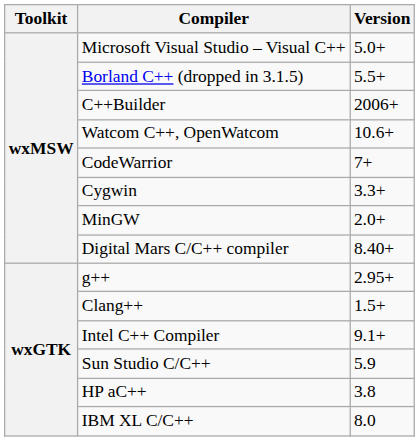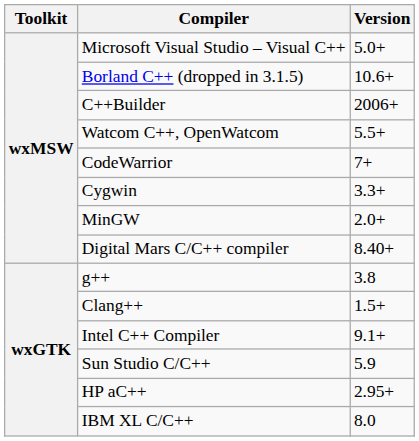Borland C++ (dropped in 3.1.5) | Version: 5.5+ -> 10.6+
Watcom C++, OpenWatcom | Version: 10.6+ -> 5.5+
g++ | Version: 2.95+ -> 3.8
HP aC++ | Version: 3.8 -> 2.95+
